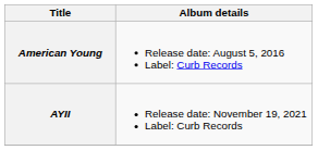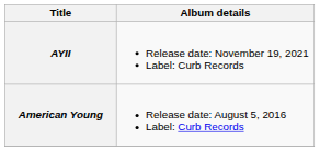rows swapped: American Young <-> AYII
